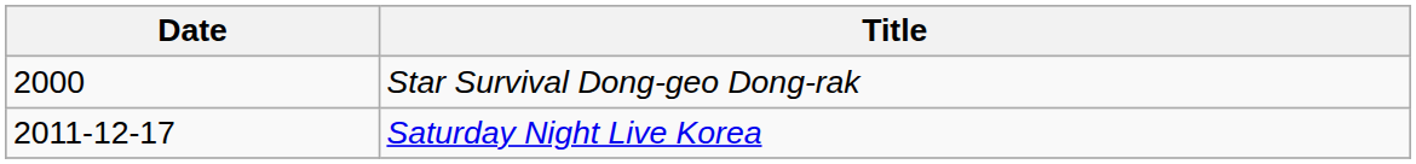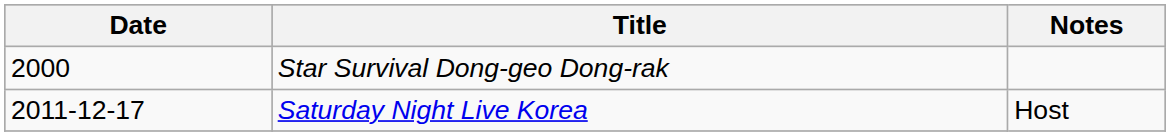+ column: Notes | Host
